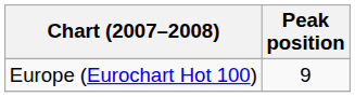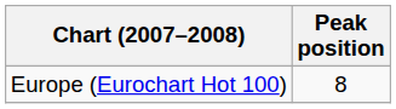Europe (Eurochart Hot 100) | Peak position: 9 -> 8
